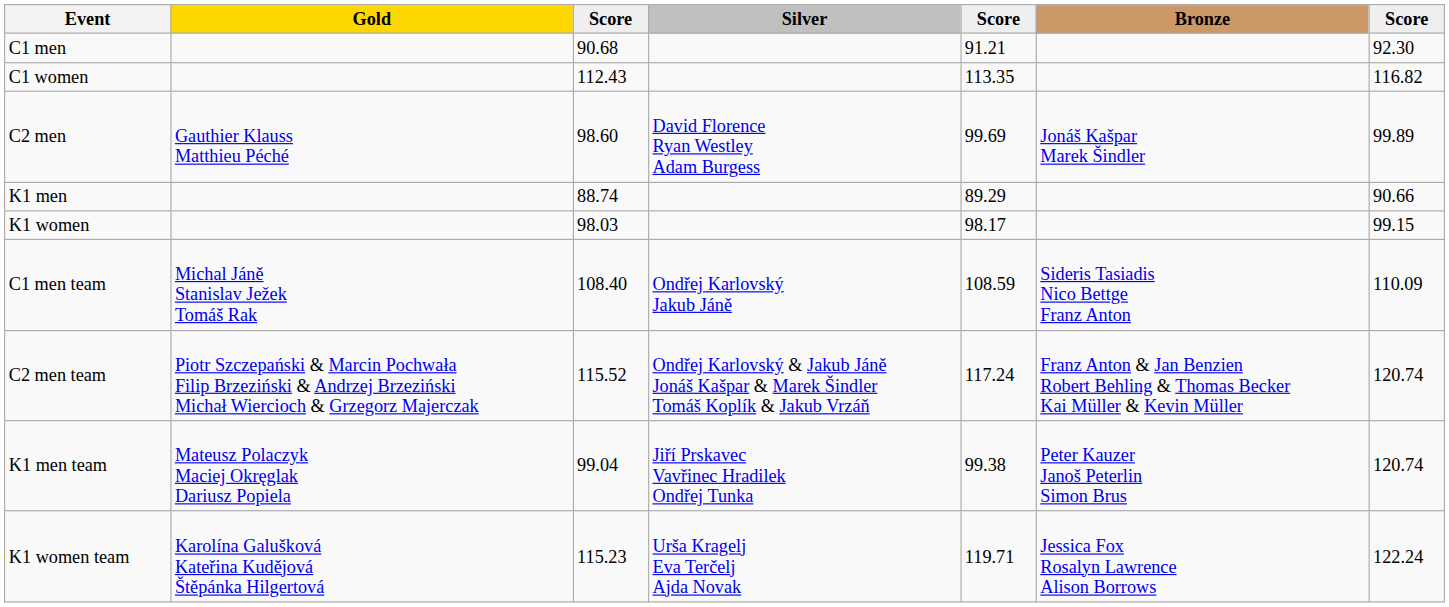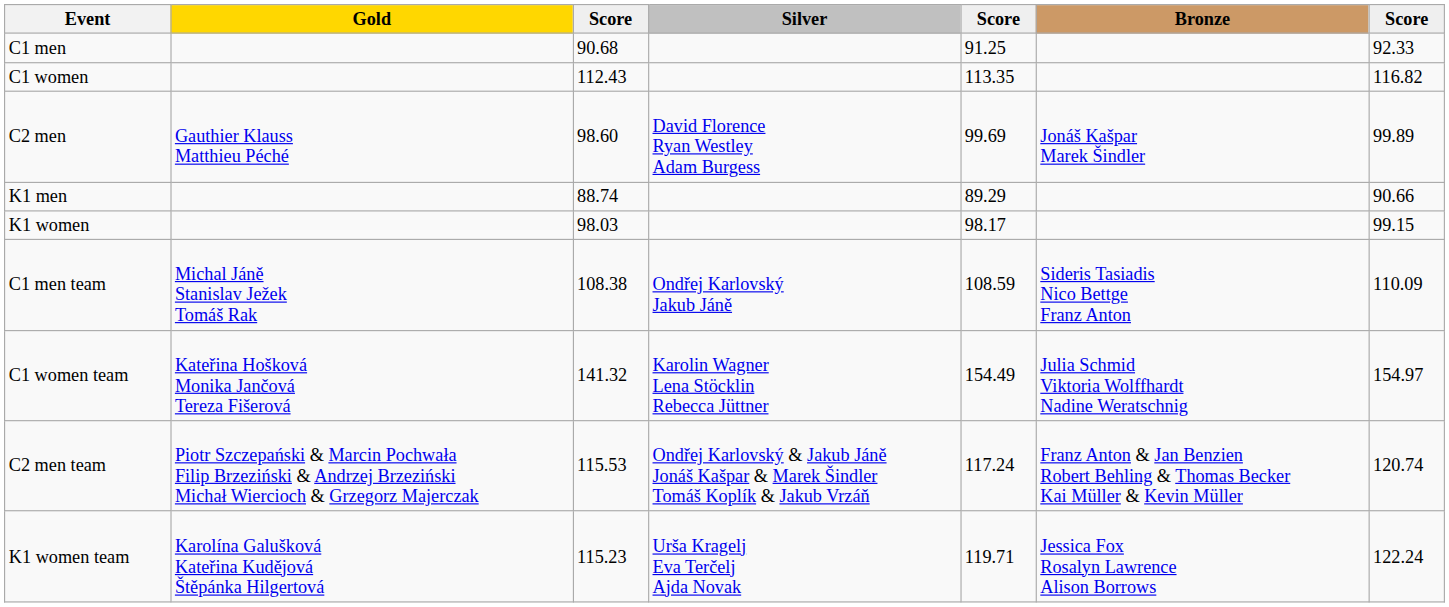C1 men | column 5: 91.21 -> 91.25
C1 men | column 7: 92.30 -> 92.33
C1 men team | column 3: 108.40 -> 108.38
+ row: C1 women team | Kateřina Hošková Monika Jančová Tereza Fišerová | 141.32 | Karolin Wagner Lena Stöcklin Rebecca Jüttner | 154.49 | Julia Schmid Viktoria Wolffhardt Nadine Weratschnig | 154.97
C2 men team | column 3: 115.52 -> 115.53
- row: K1 men team | Mateusz Polaczyk Maciej Okręglak Dariusz Popiela | 99.04 | Jiří Prskavec Vavřinec Hradilek Ondřej Tunka | 99.38 | Peter Kauzer Janoš Peterlin Simon Brus | 120.74
